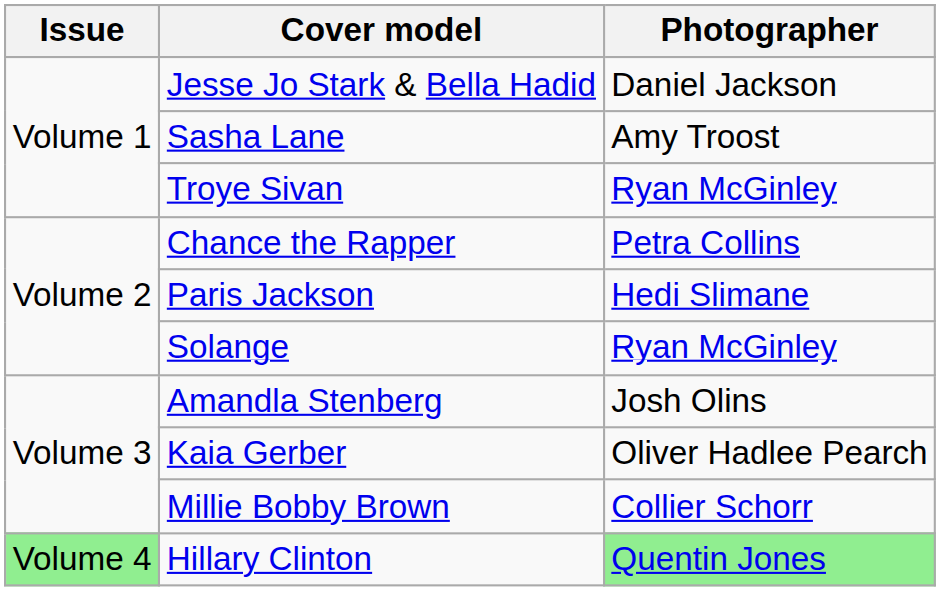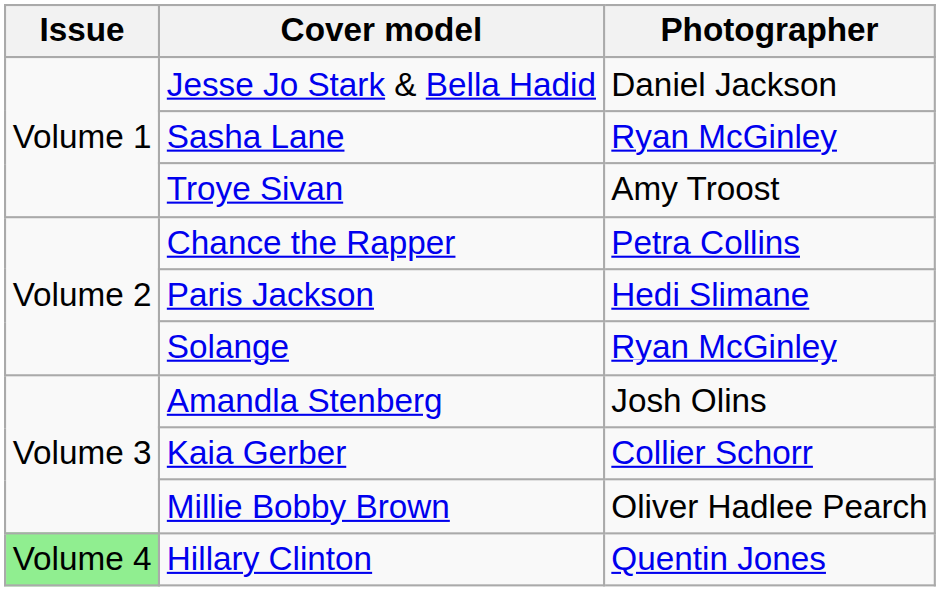Sasha Lane | Photographer: Amy Troost -> Ryan McGinley
Troye Sivan | Photographer: Ryan McGinley -> Amy Troost
Kaia Gerber | Photographer: Oliver Hadlee Pearch -> Collier Schorr
Millie Bobby Brown | Photographer: Collier Schorr -> Oliver Hadlee Pearch
Hillary Clinton | Photographer: lightgreen background -> no background
